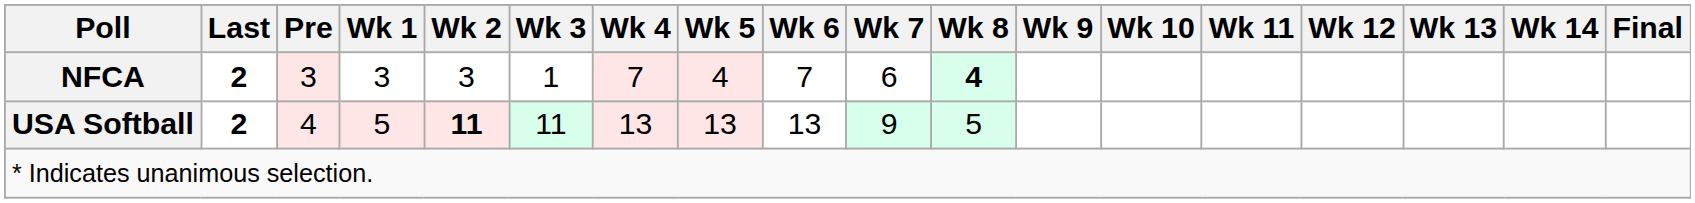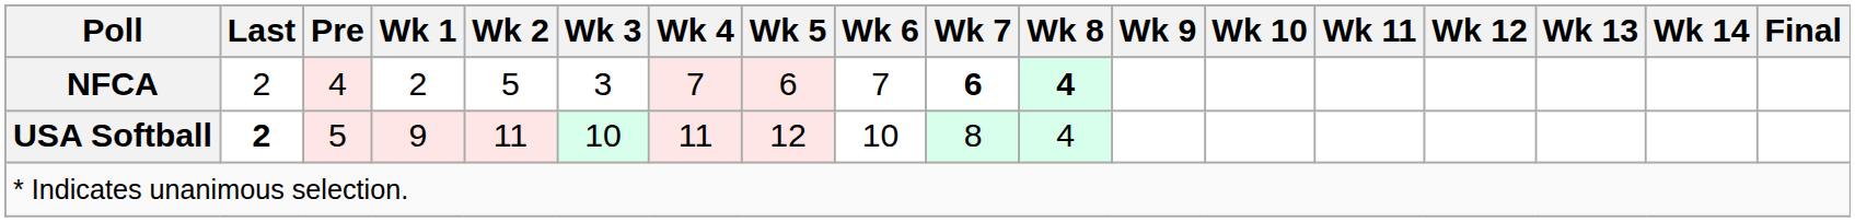NFCA | Last: bold -> normal
NFCA | Pre: 3 -> 4
NFCA | Wk 1: 3 -> 2
NFCA | Wk 2: 3 -> 5
NFCA | Wk 3: 1 -> 3
NFCA | Wk 5: 4 -> 6
NFCA | Wk 7: normal -> bold
USA Softball | Pre: 4 -> 5
USA Softball | Wk 1: 5 -> 9
USA Softball | Wk 2: bold -> normal
USA Softball | Wk 3: 11 -> 10
USA Softball | Wk 4: 13 -> 11
USA Softball | Wk 5: 13 -> 12
USA Softball | Wk 6: 13 -> 10
USA Softball | Wk 7: 9 -> 8
USA Softball | Wk 8: 5 -> 4
